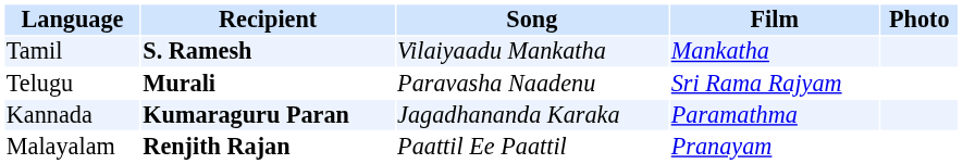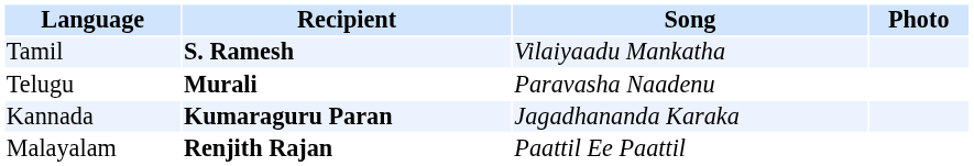- column: Film | Mankatha | Sri Rama Rajyam | Paramathma | Pranayam
